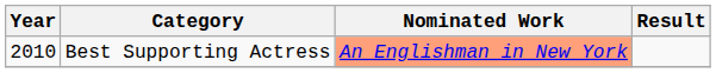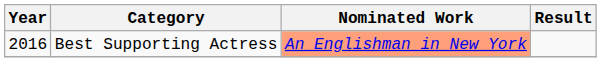Best Supporting Actress | Year: 2010 -> 2016
